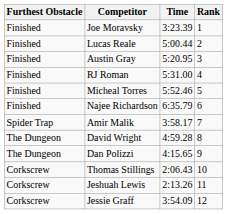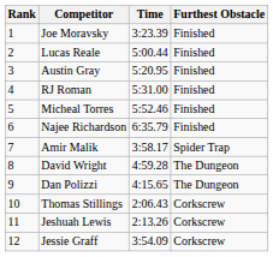columns swapped: Rank <-> Furthest Obstacle
